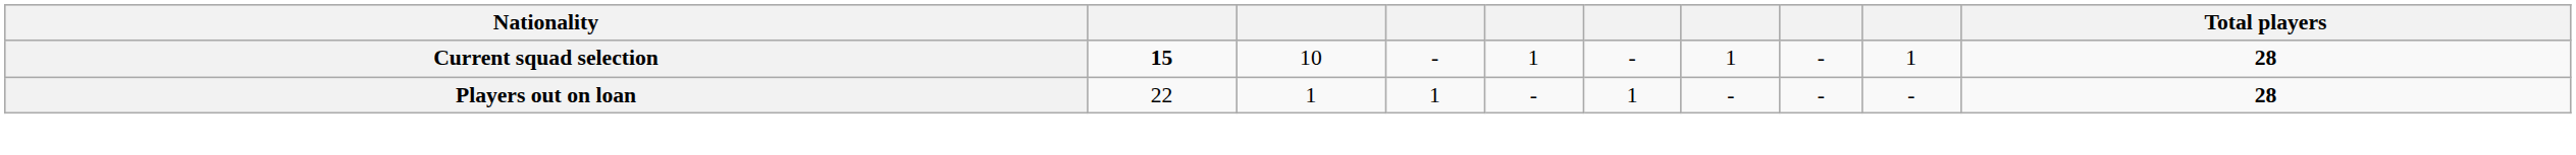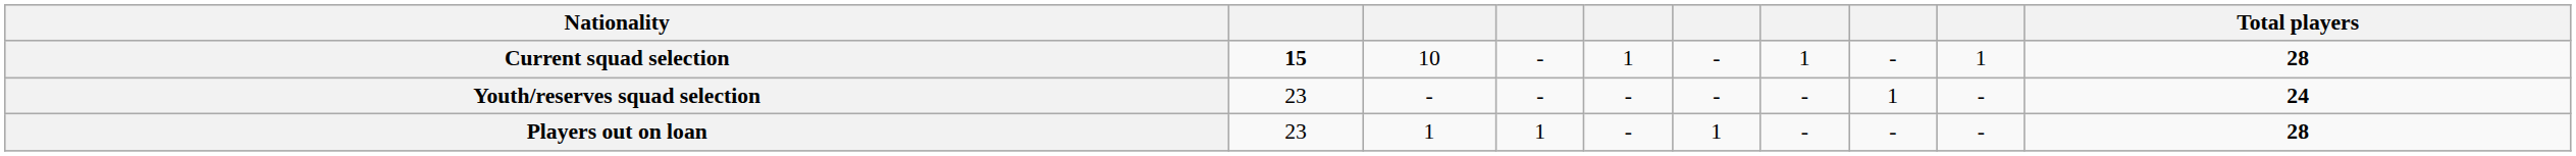+ row: Youth/reserves squad selection | 23 | - | - | - | - | - | 1 | - | 24
Players out on loan | column 2: 22 -> 23
